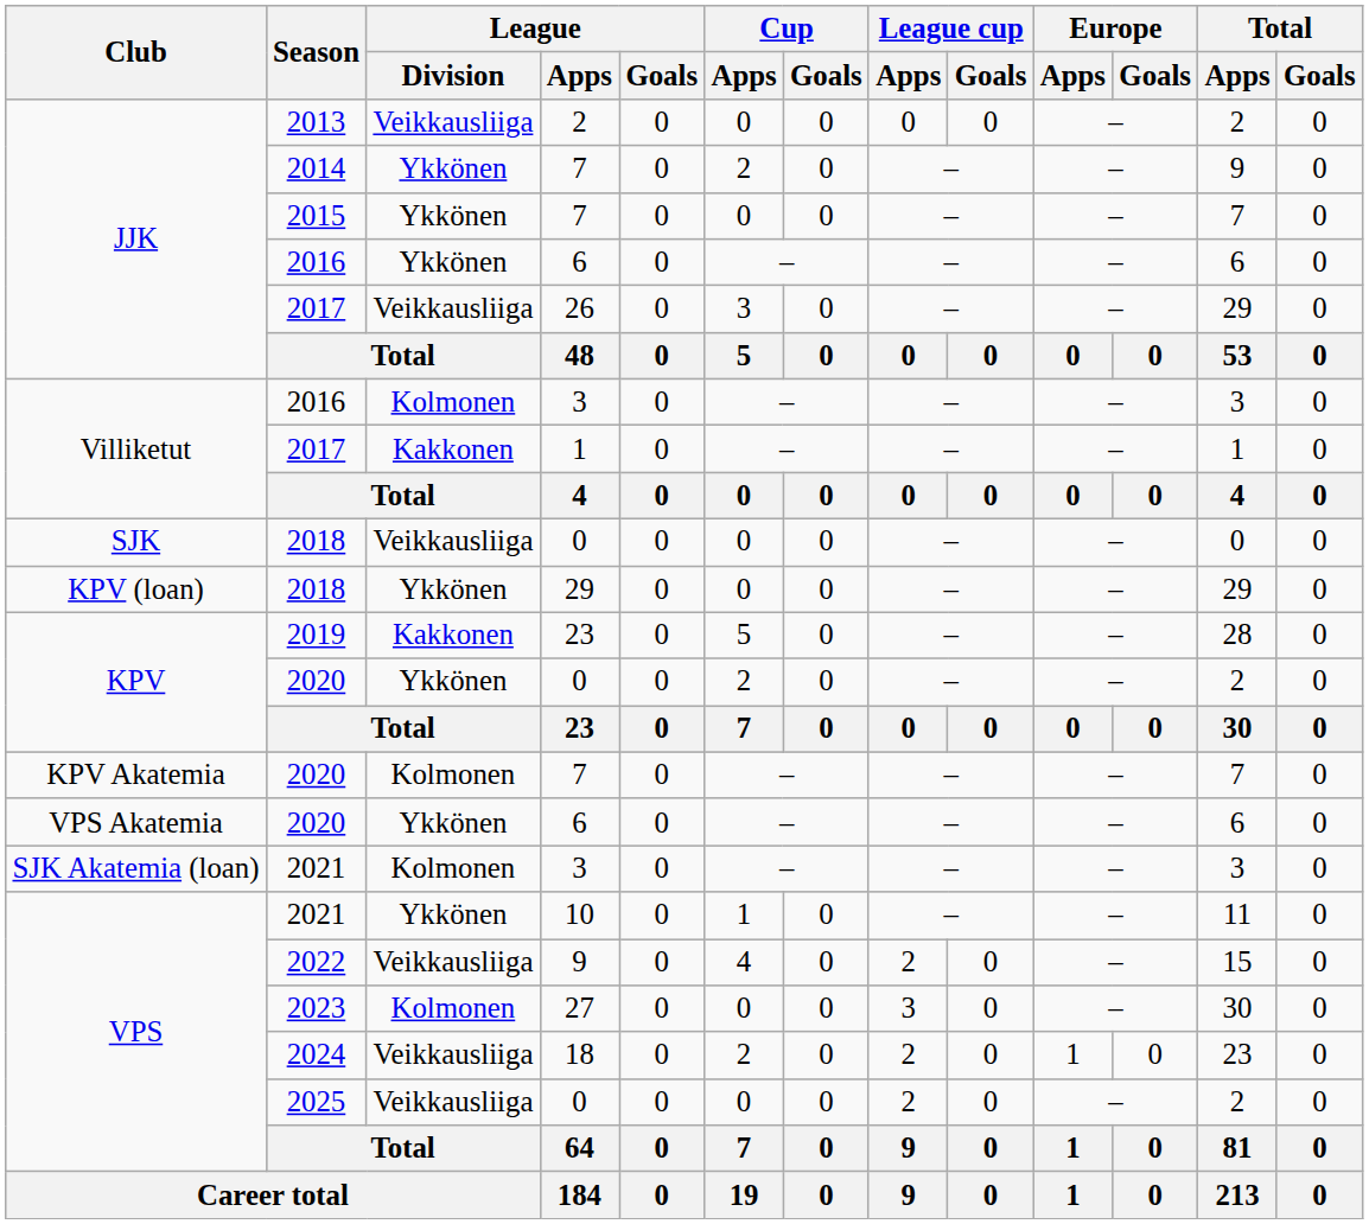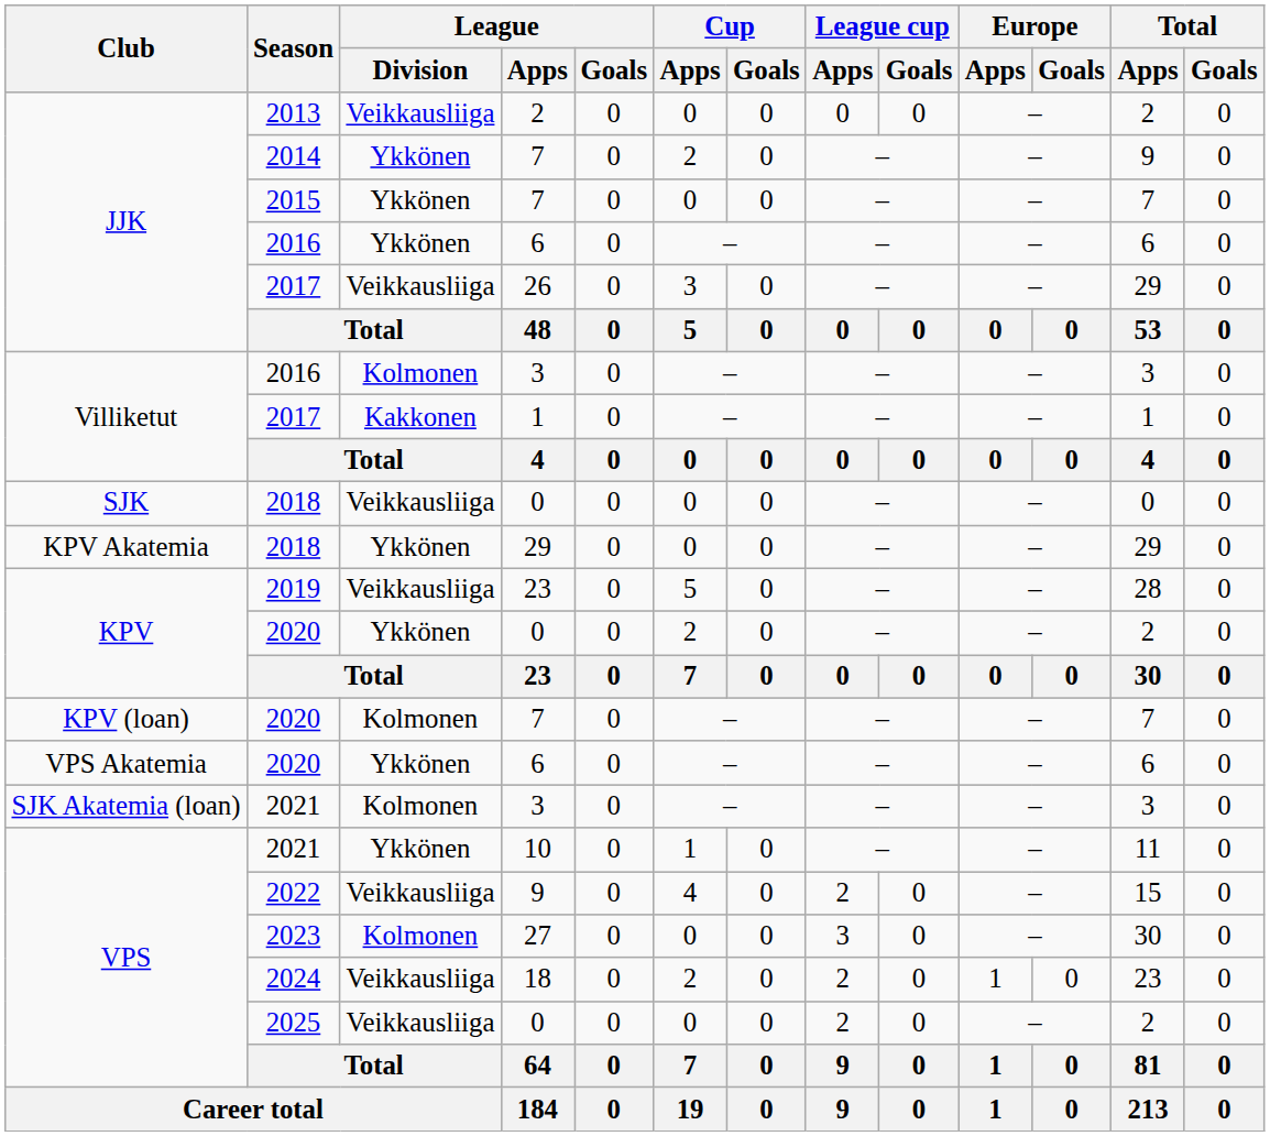2018 / 29 | Club: KPV (loan) -> KPV Akatemia
2019 | League / Division: Kakkonen -> Veikkausliiga
2020 / 7 | Club: KPV Akatemia -> KPV (loan)
